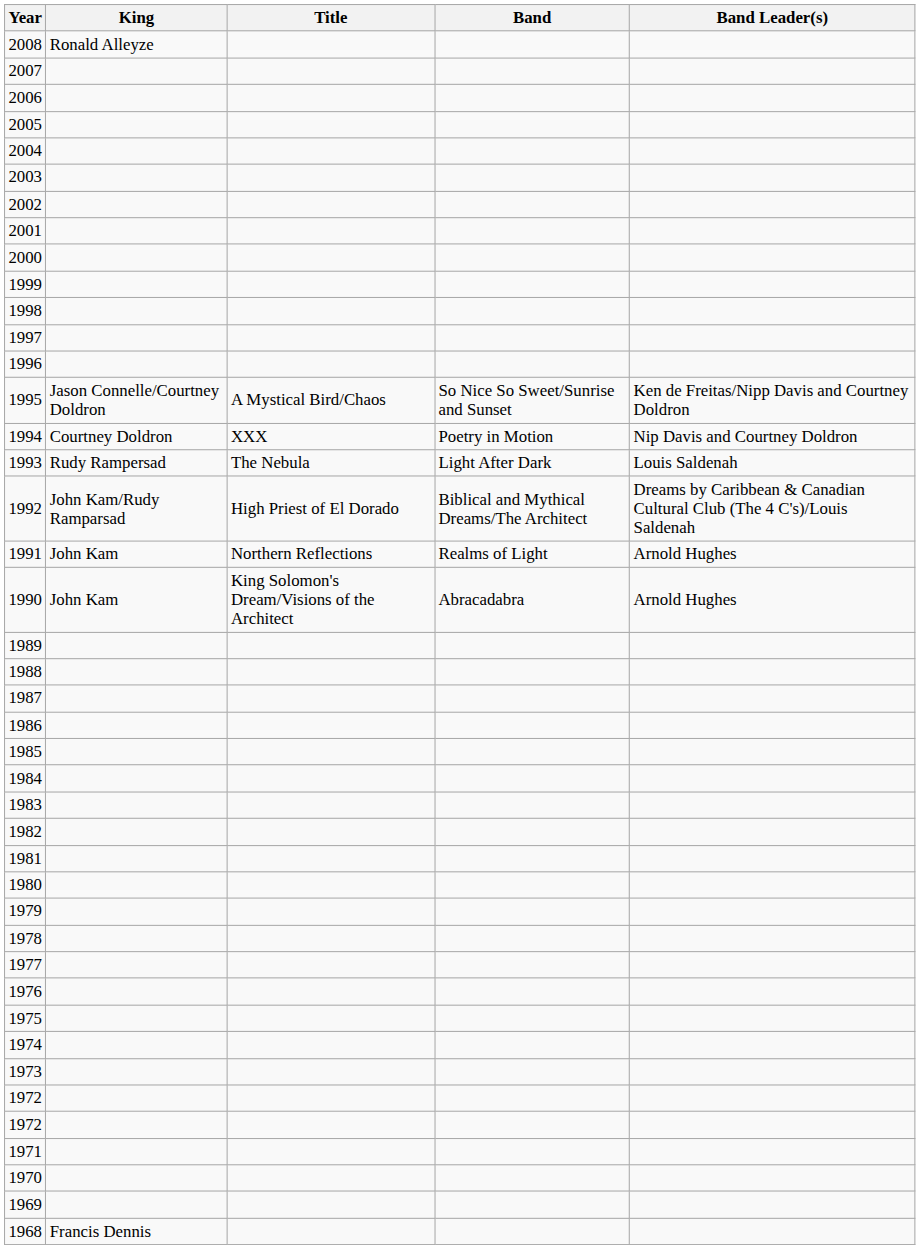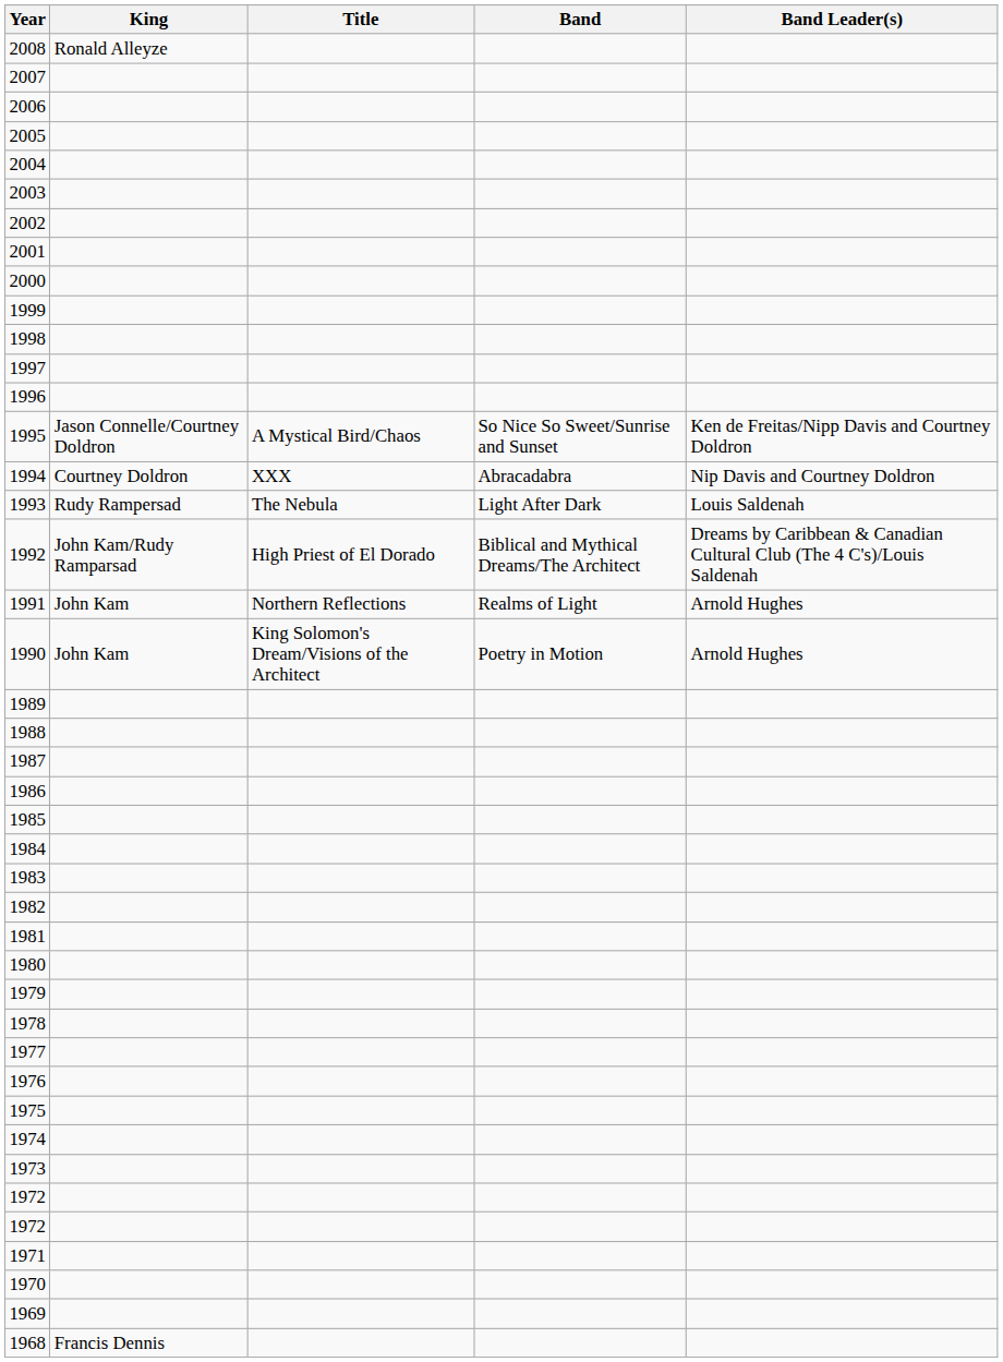1994 | Band: Poetry in Motion -> Abracadabra
1990 | Band: Abracadabra -> Poetry in Motion
